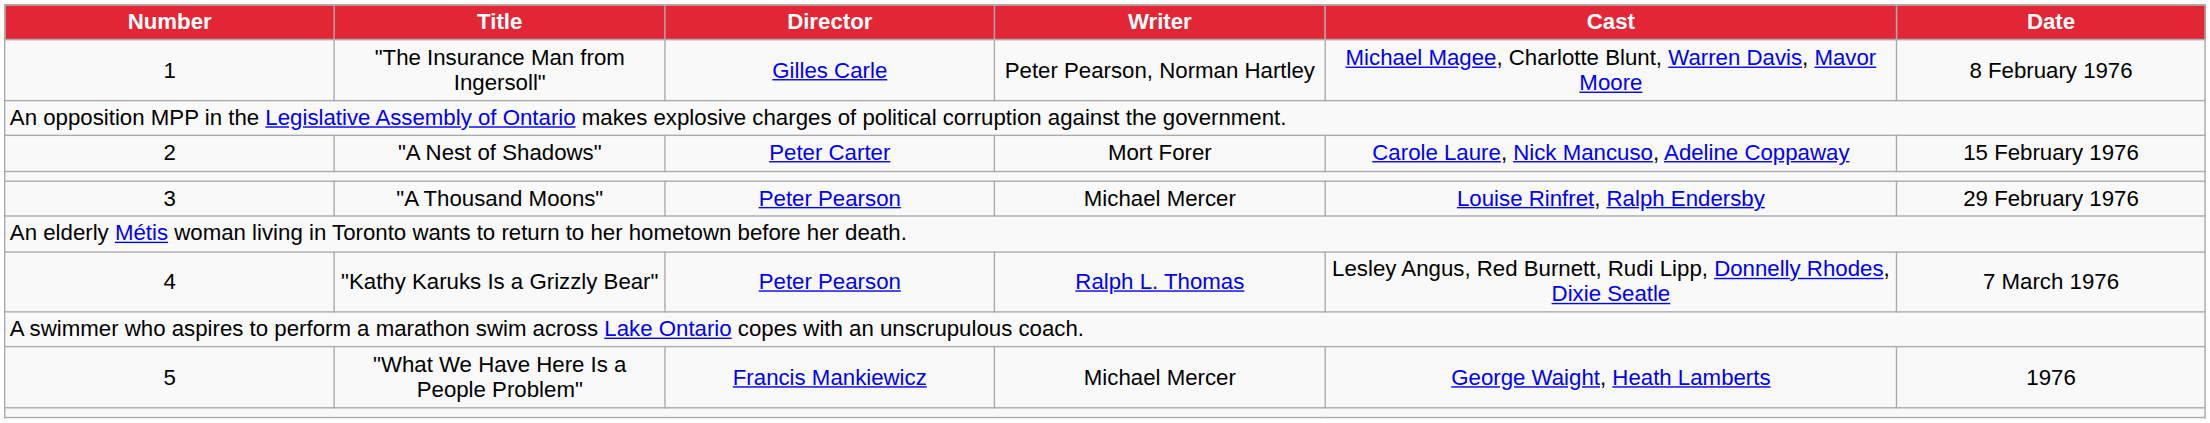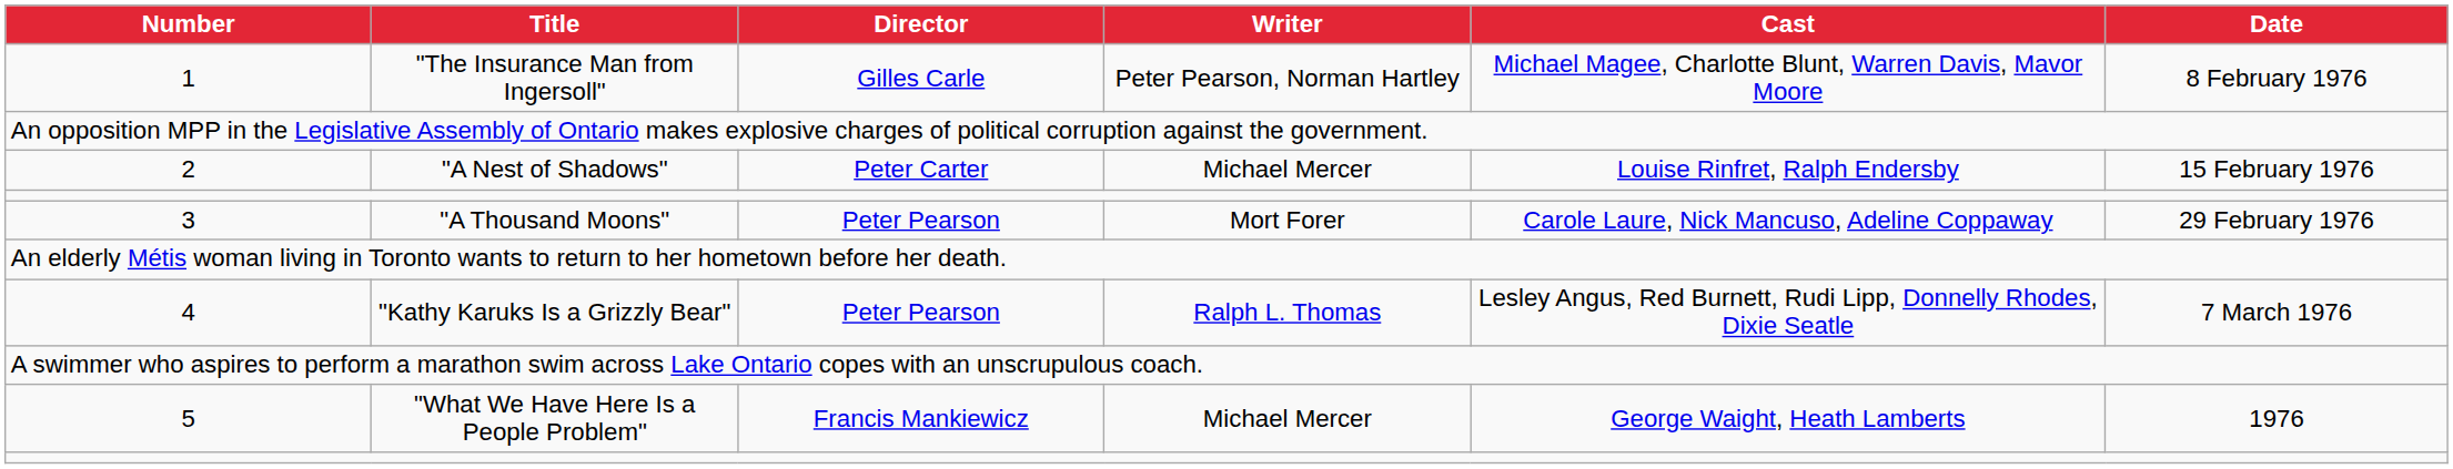"A Nest of Shadows" | Writer: Mort Forer -> Michael Mercer
"A Nest of Shadows" | Cast: Carole Laure, Nick Mancuso, Adeline Coppaway -> Louise Rinfret, Ralph Endersby
"A Thousand Moons" | Writer: Michael Mercer -> Mort Forer
"A Thousand Moons" | Cast: Louise Rinfret, Ralph Endersby -> Carole Laure, Nick Mancuso, Adeline Coppaway
